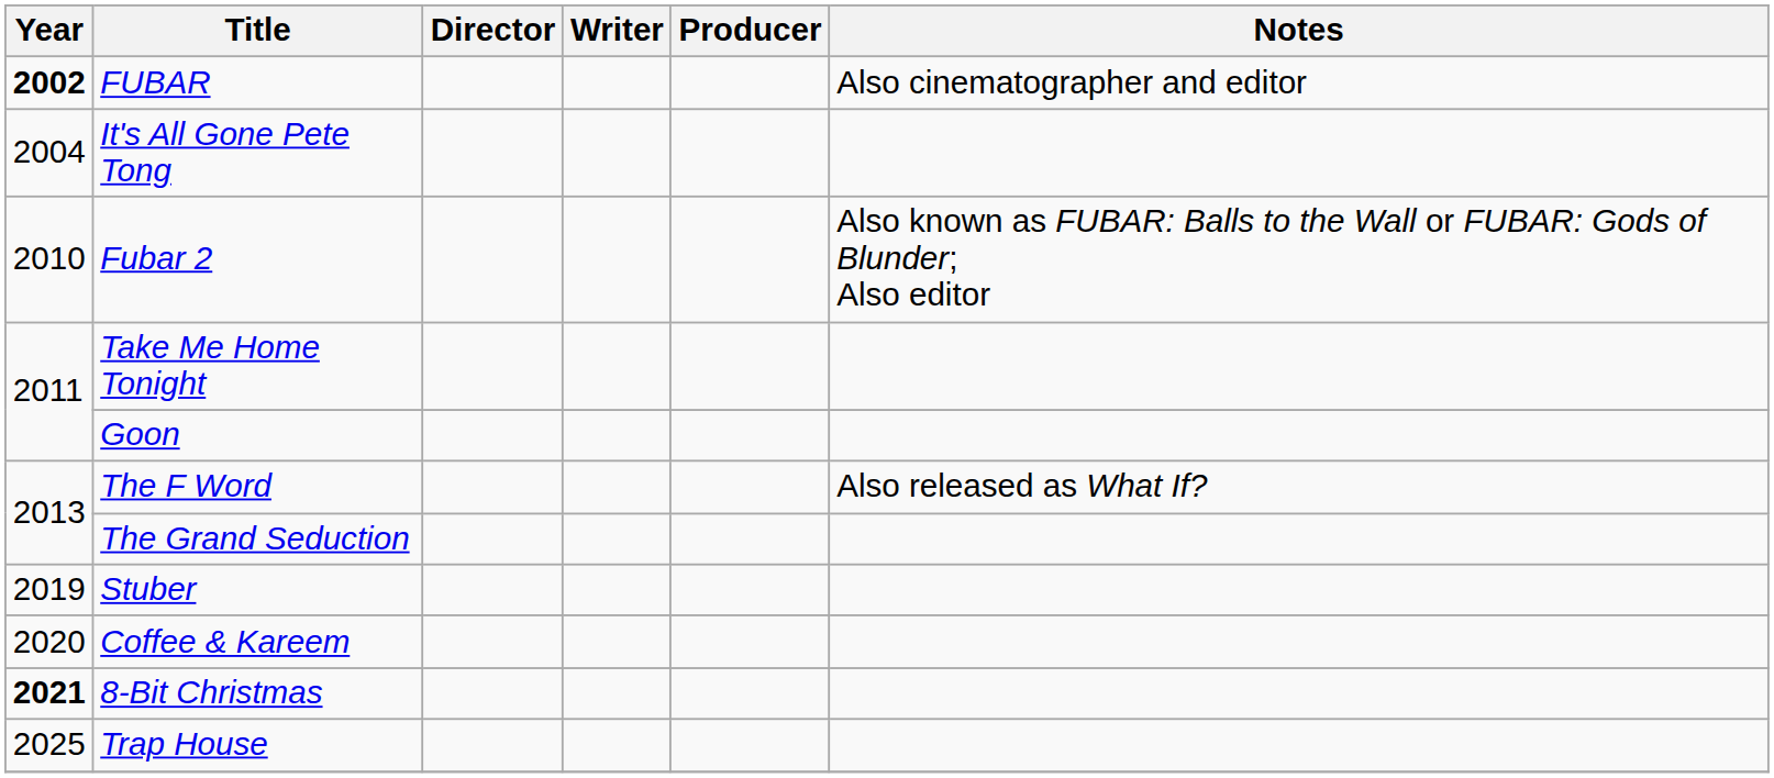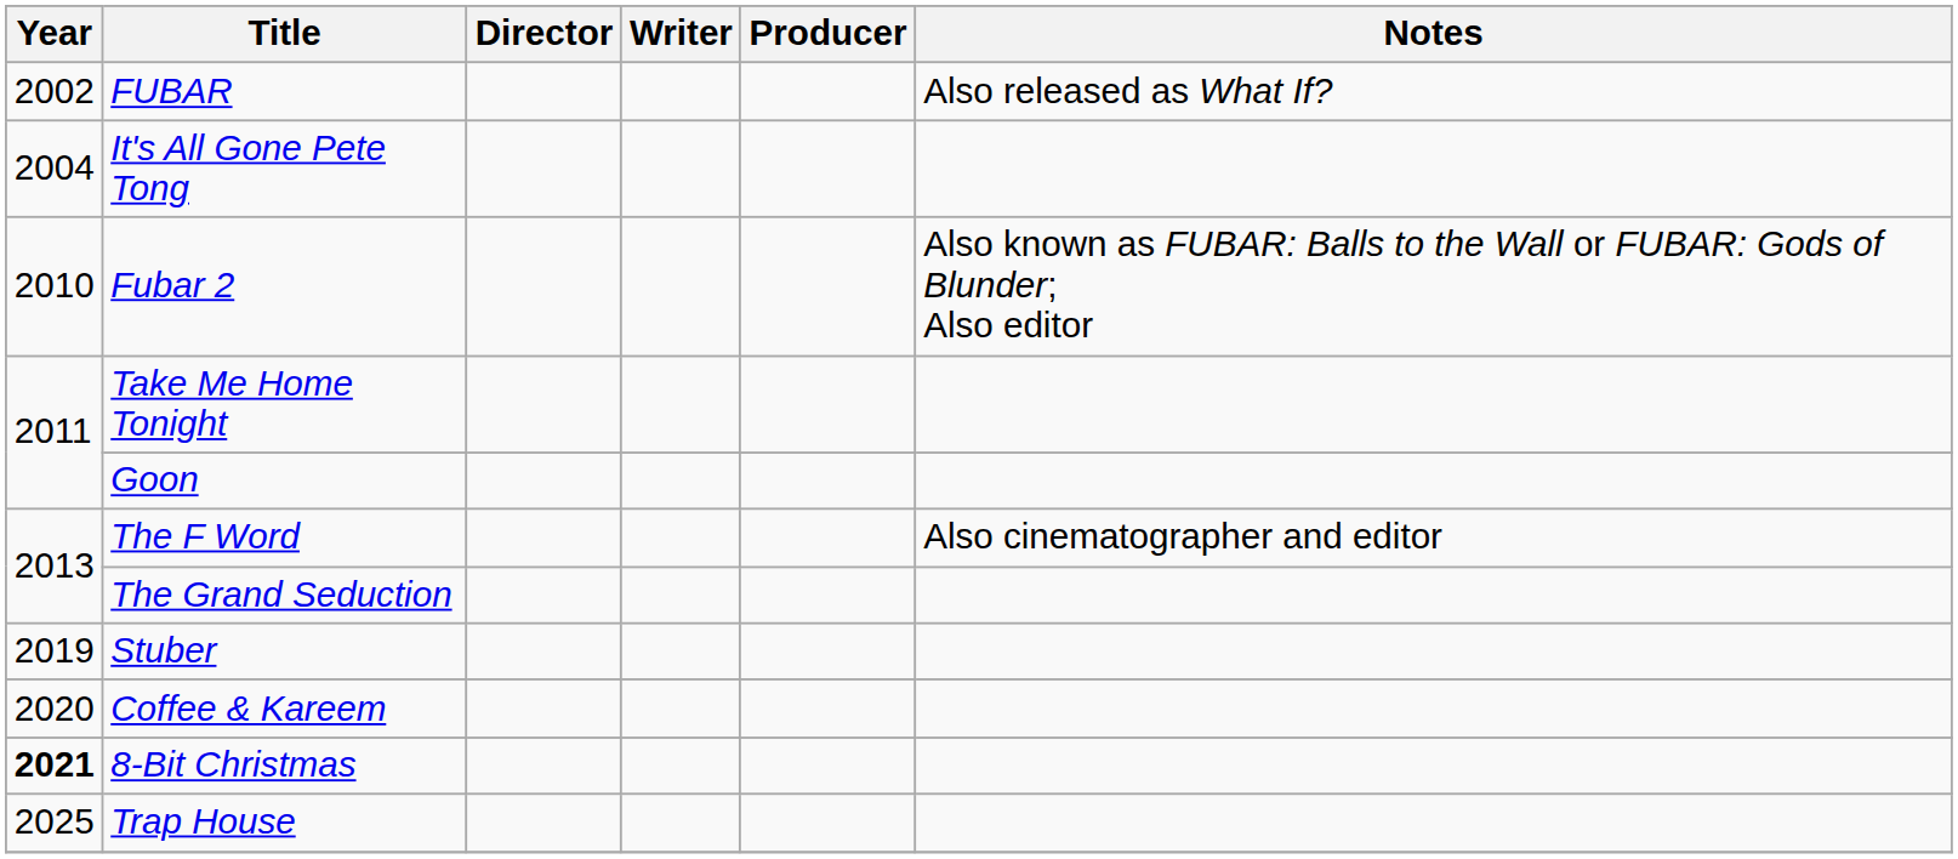FUBAR | Year: bold -> normal
FUBAR | Notes: Also cinematographer and editor -> Also released as What If?
The F Word | Notes: Also released as What If? -> Also cinematographer and editor
